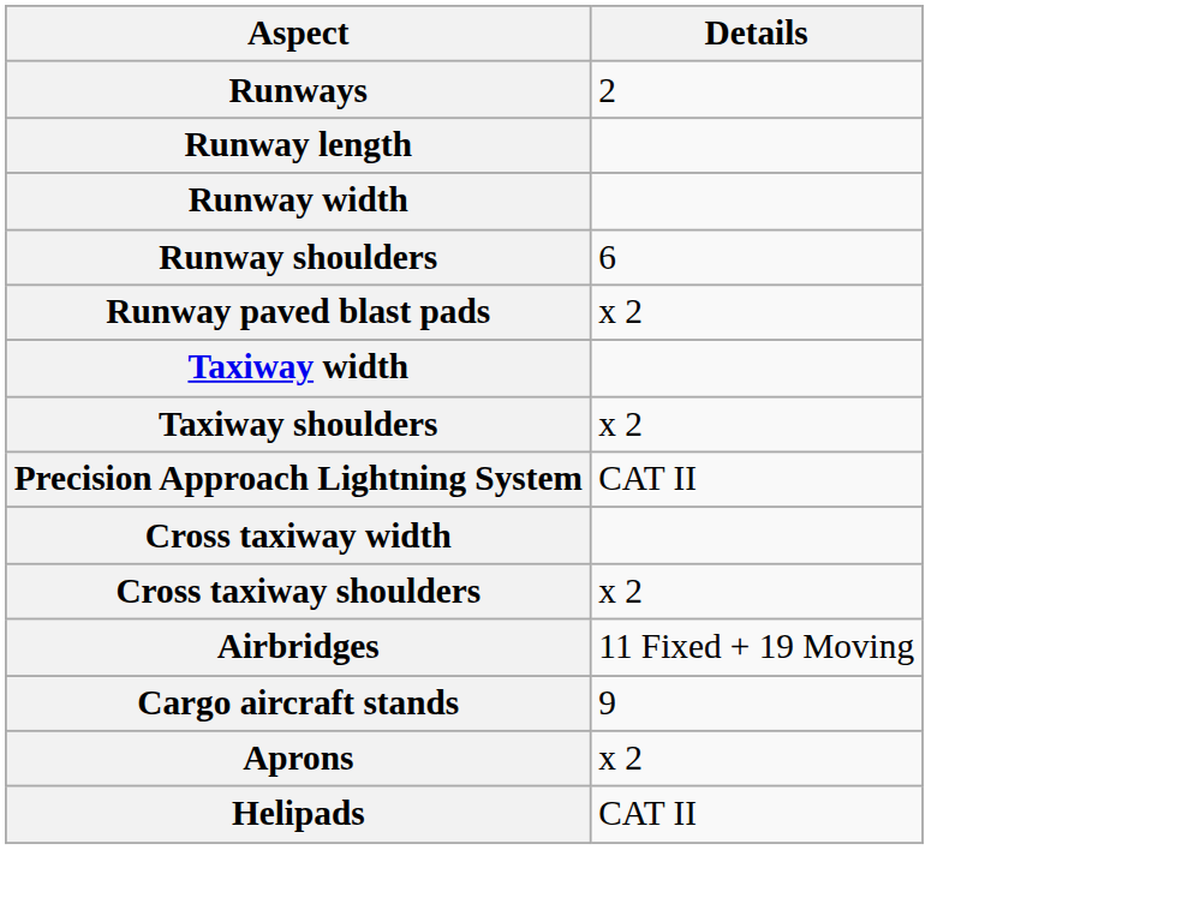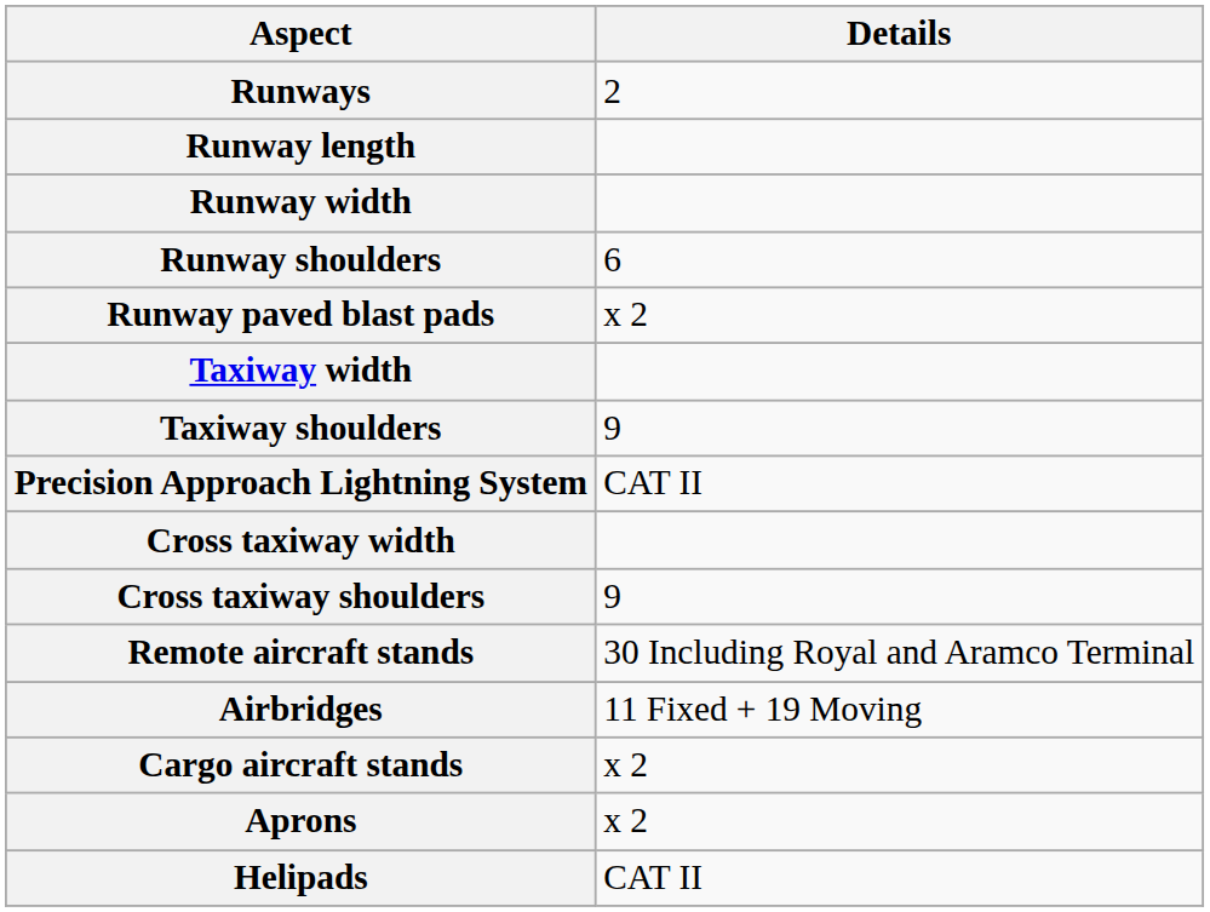Taxiway shoulders | Details: x 2 -> 9
Cross taxiway shoulders | Details: x 2 -> 9
+ row: Remote aircraft stands | 30 Including Royal and Aramco Terminal
Cargo aircraft stands | Details: 9 -> x 2
